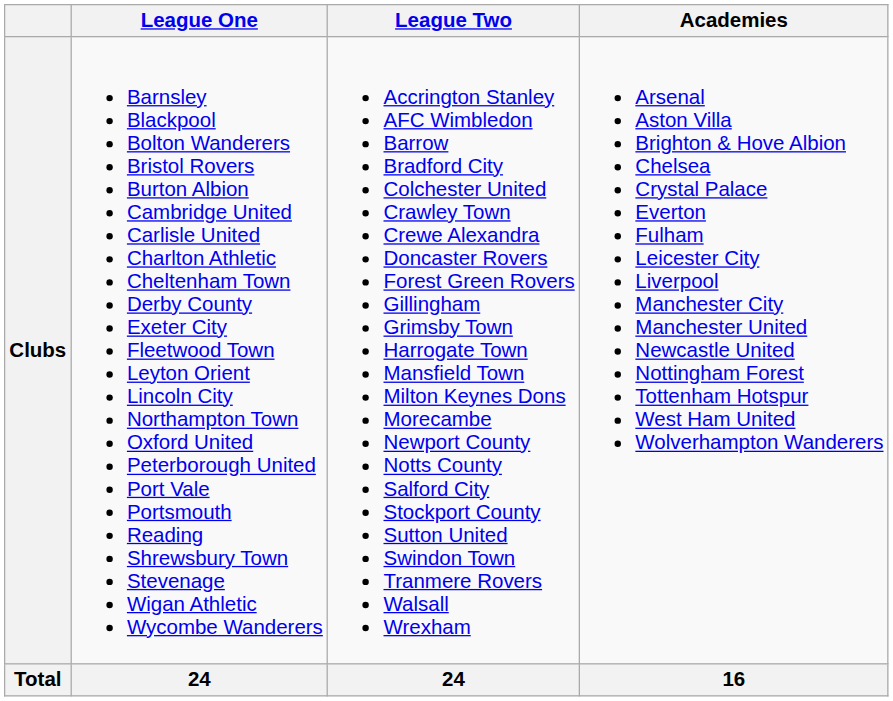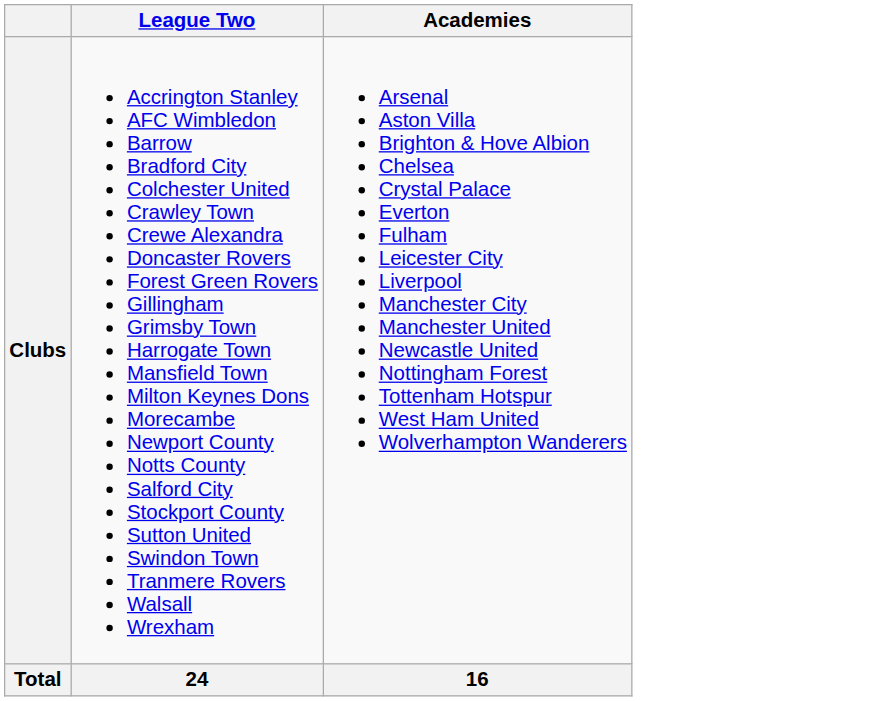- column: League One | Barnsley Blackpool Bolton Wanderers Bristol Rovers Burton Albion Cambridge United Carlisle United Charlton Athletic Cheltenham Town Derby County Exeter City Fleetwood Town Leyton Orient Lincoln City Northampton Town Oxford United Peterborough United Port Vale Portsmouth Reading Shrewsbury Town Stevenage Wigan Athletic Wycombe Wanderers | 24
